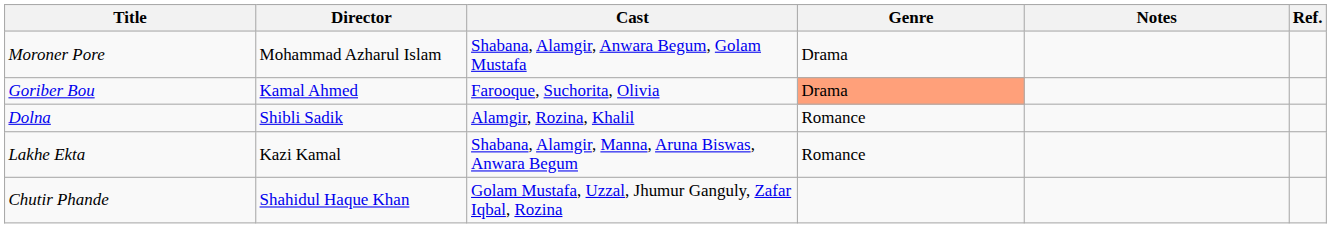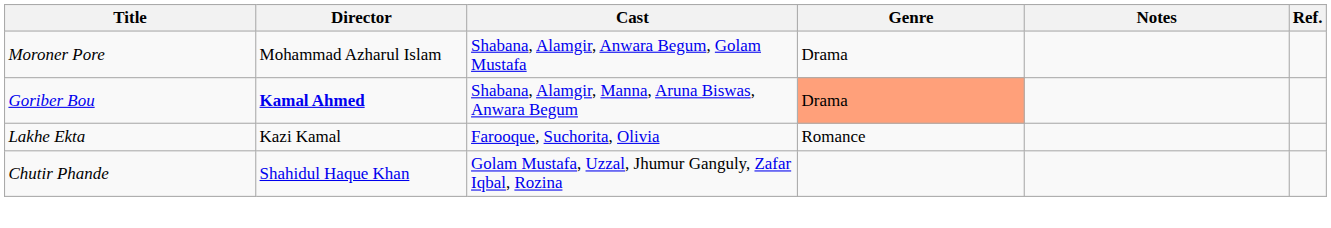Goriber Bou | Director: normal -> bold
Goriber Bou | Cast: Farooque, Suchorita, Olivia -> Shabana, Alamgir, Manna, Aruna Biswas, Anwara Begum
- row: Dolna | Shibli Sadik | Alamgir, Rozina, Khalil | Romance
Lakhe Ekta | Cast: Shabana, Alamgir, Manna, Aruna Biswas, Anwara Begum -> Farooque, Suchorita, Olivia
